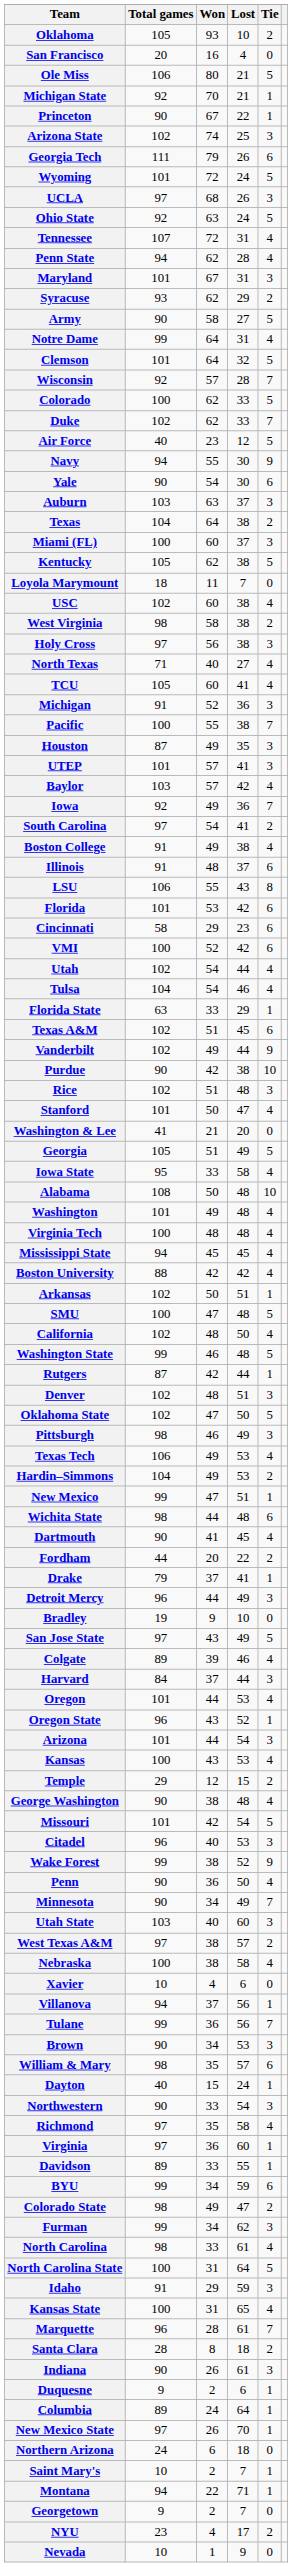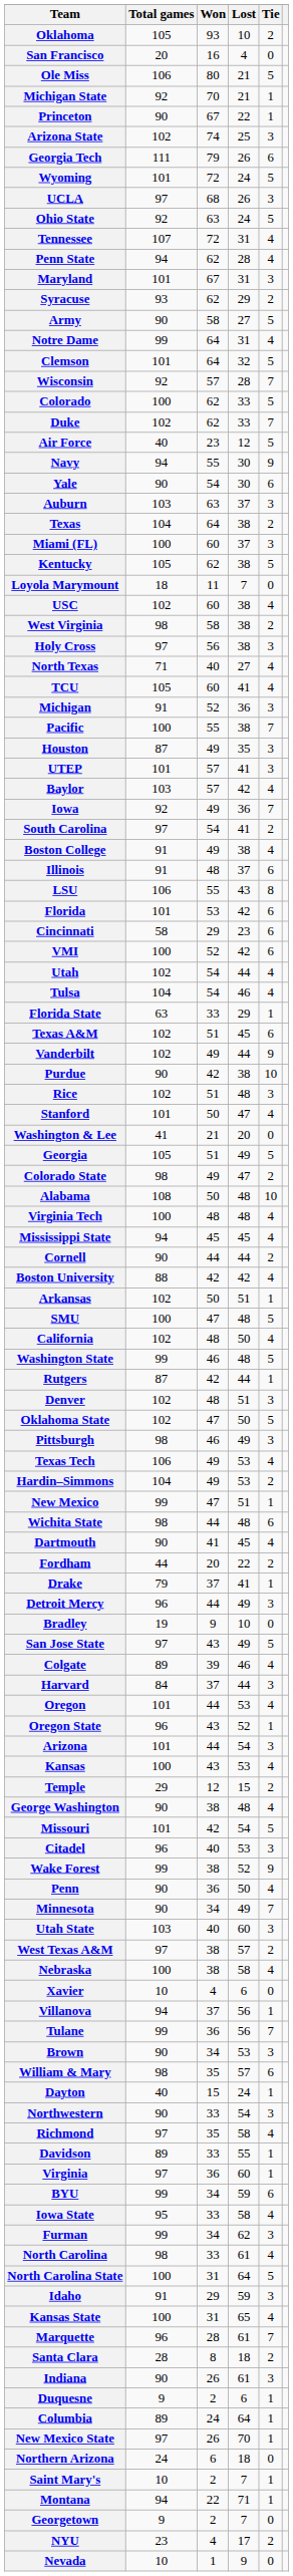rows swapped: Colorado State <-> Iowa State
- row: Washington | 101 | 49 | 48 | 4
+ row: Cornell | 90 | 44 | 44 | 2
rows swapped: Virginia <-> Davidson
